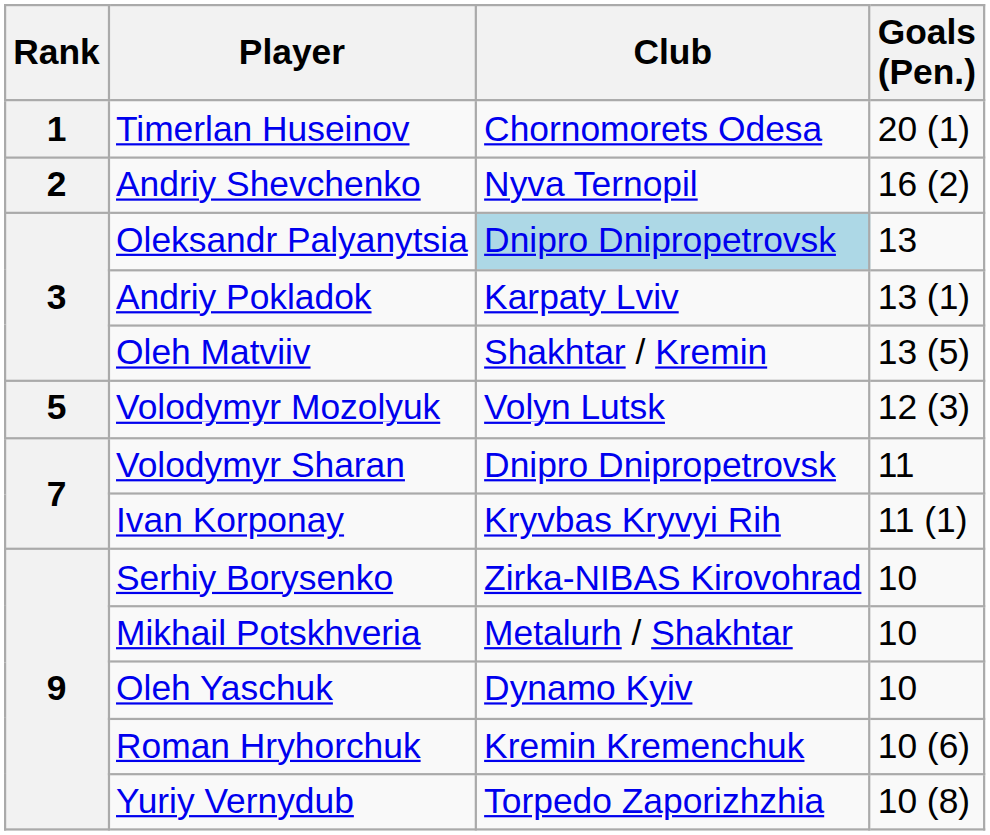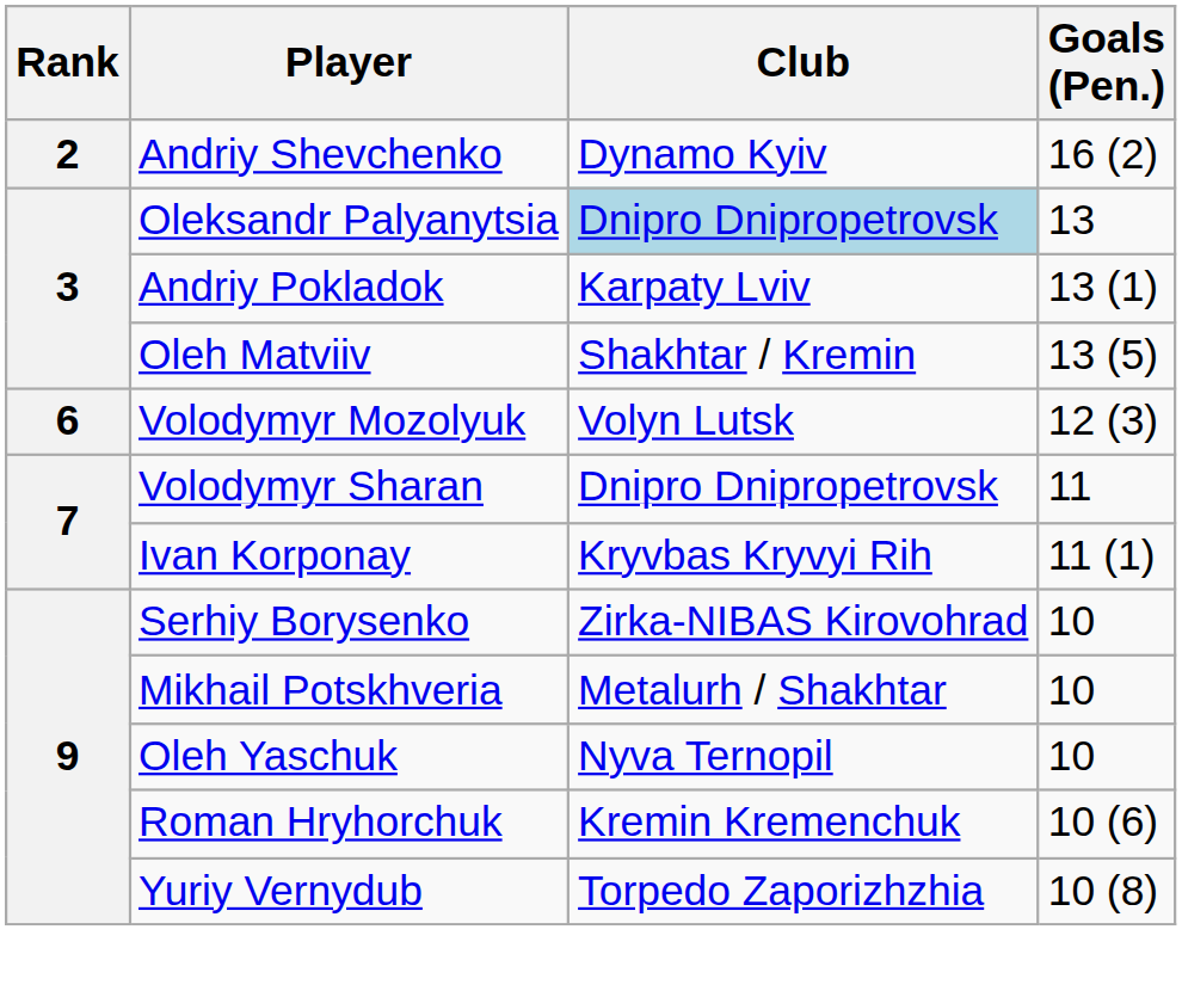- row: 1 | Timerlan Huseinov | Chornomorets Odesa | 20 (1)
Andriy Shevchenko | Club: Nyva Ternopil -> Dynamo Kyiv
Volodymyr Mozolyuk | Rank: 5 -> 6
Oleh Yaschuk | Club: Dynamo Kyiv -> Nyva Ternopil
